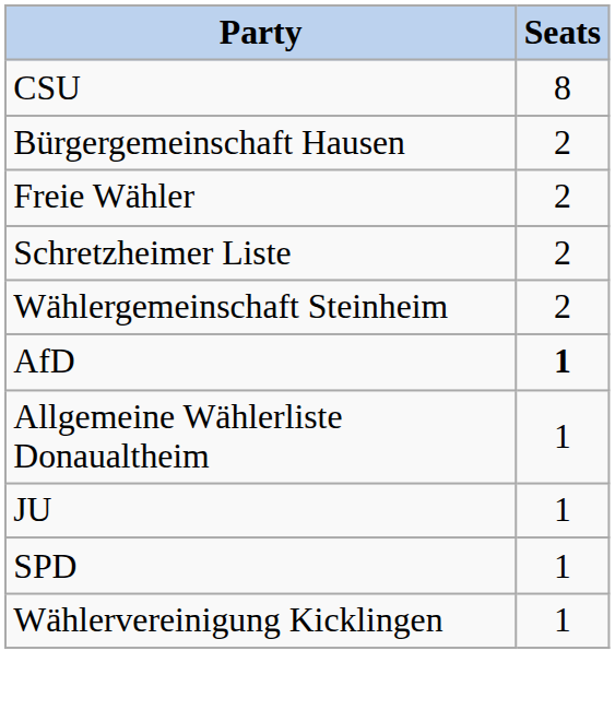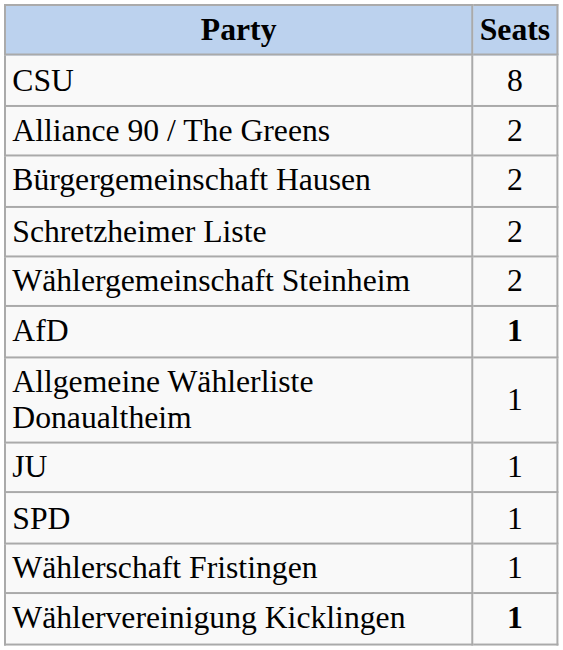+ row: Alliance 90 / The Greens | 2
- row: Freie Wähler | 2
+ row: Wählerschaft Fristingen | 1
Wählervereinigung Kicklingen | Seats: normal -> bold
